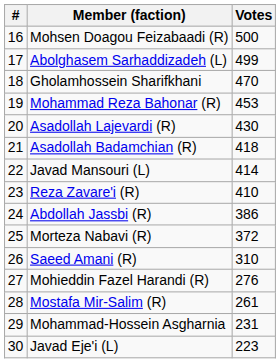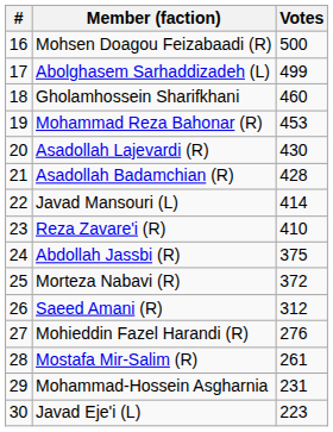Gholamhossein Sharifkhani | Votes: 470 -> 460
Asadollah Badamchian (R) | Votes: 418 -> 428
Abdollah Jassbi (R) | Votes: 386 -> 375
Saeed Amani (R) | Votes: 310 -> 312
